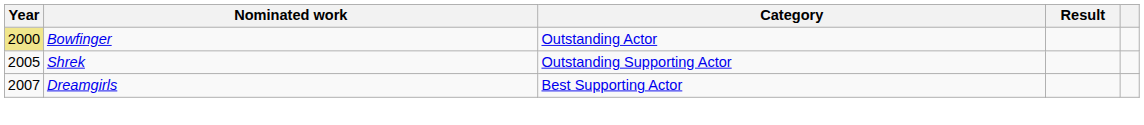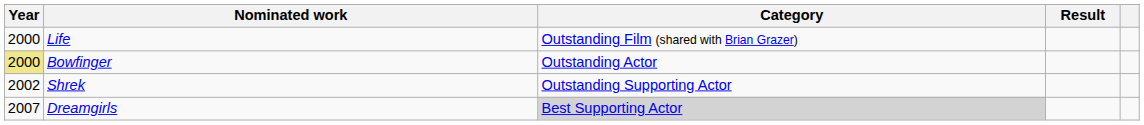+ row: 2000 | Life | Outstanding Film (shared with Brian Grazer)
Shrek | Year: 2005 -> 2002
Dreamgirls | Category: no background -> lightgrey background
